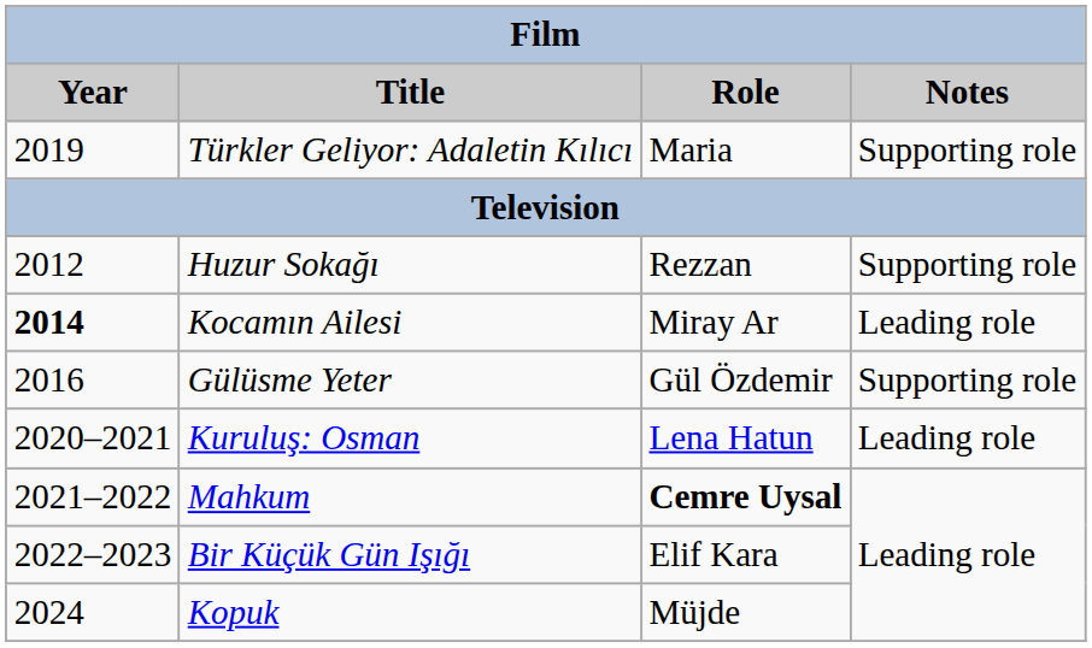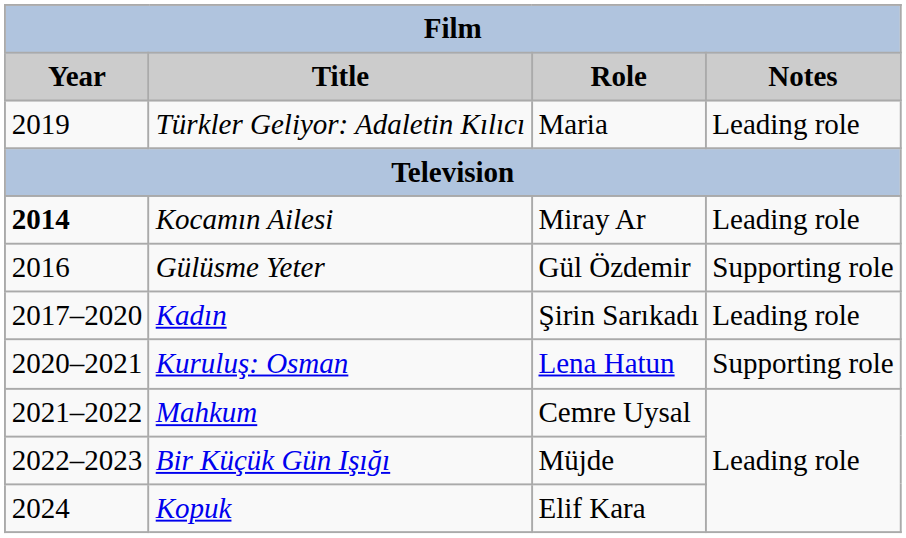Türkler Geliyor: Adaletin Kılıcı | Notes: Supporting role -> Leading role
- row: 2012 | Huzur Sokağı | Rezzan | Supporting role
+ row: 2017–2020 | Kadın | Şirin Sarıkadı | Leading role
Kuruluş: Osman | Notes: Leading role -> Supporting role
Mahkum | Role: bold -> normal
Bir Küçük Gün Işığı | Role: Elif Kara -> Müjde
Kopuk | Role: Müjde -> Elif Kara
